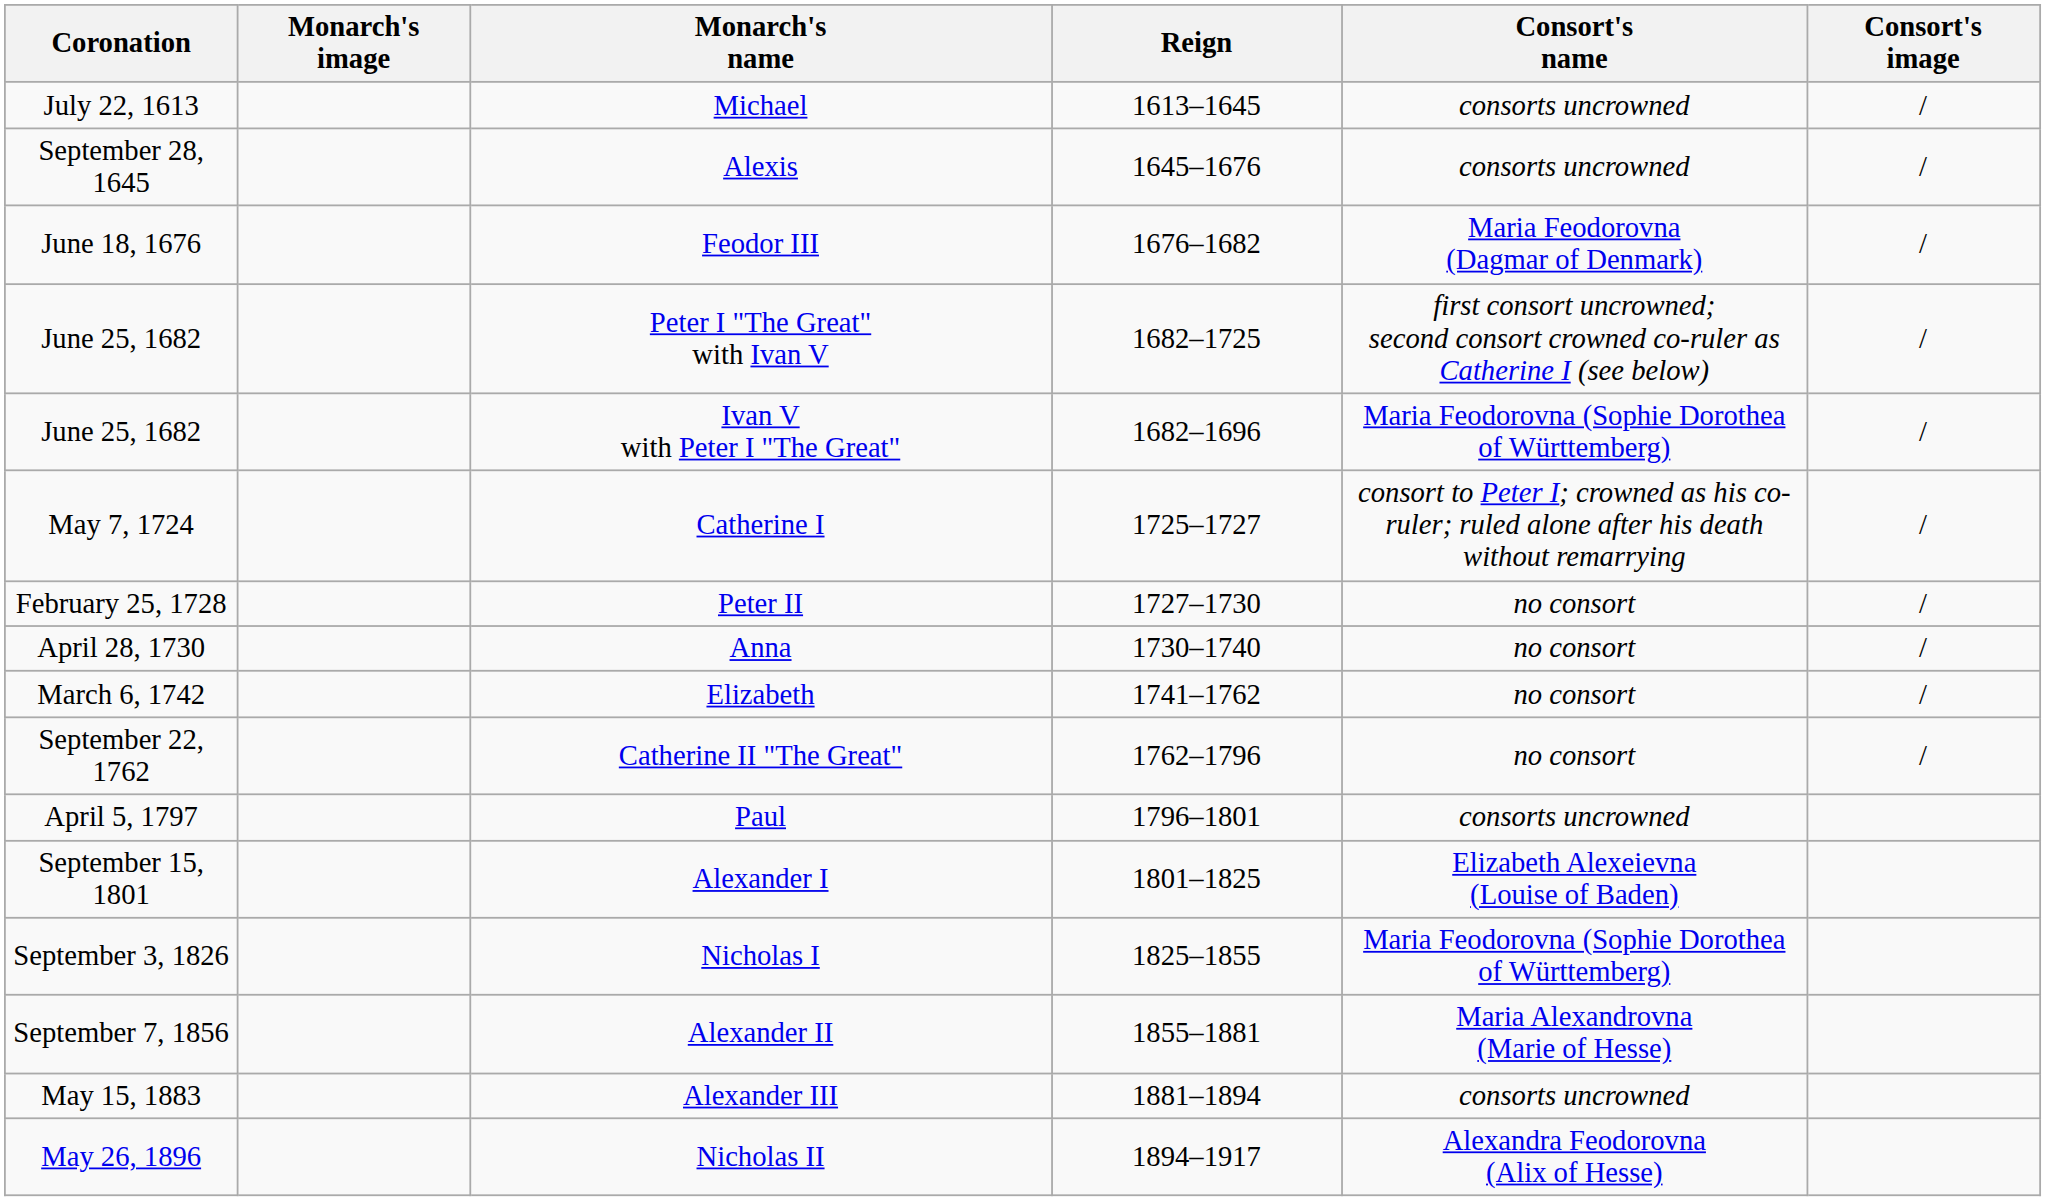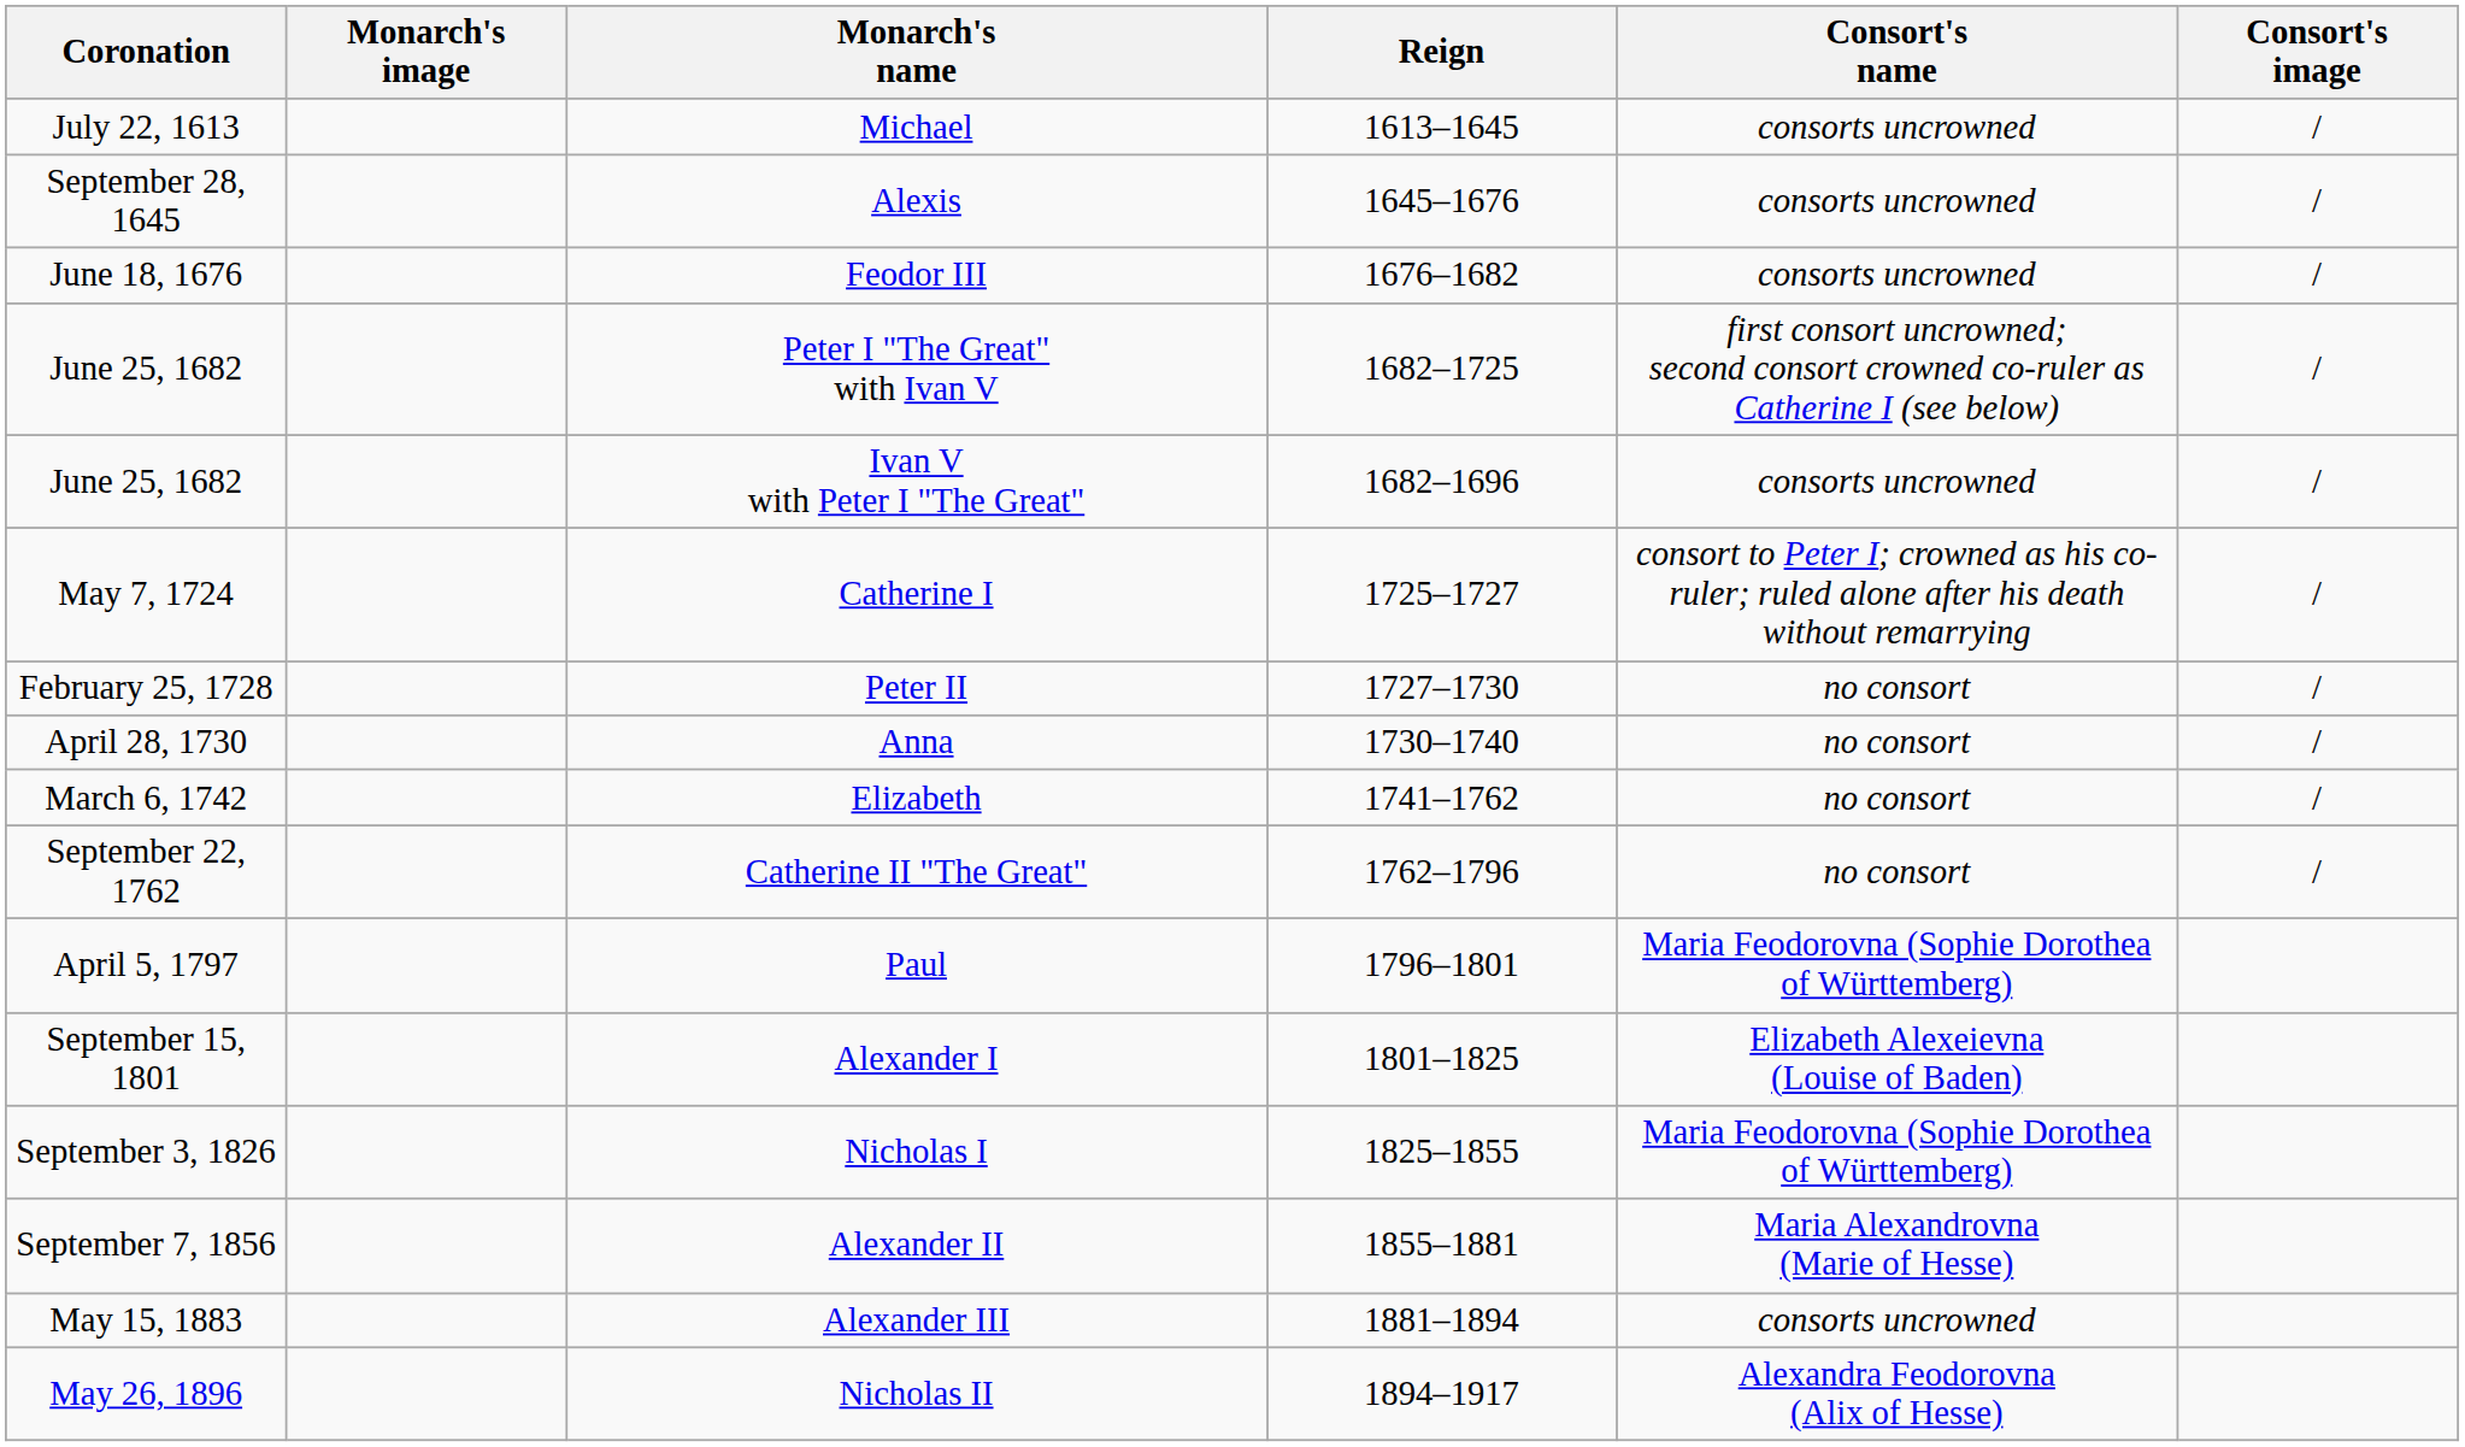Feodor III | Consort's name: Maria Feodorovna (Dagmar of Denmark) -> consorts uncrowned
Ivan V with Peter I "The Great" | Consort's name: Maria Feodorovna (Sophie Dorothea of Württemberg) -> consorts uncrowned
Paul | Consort's name: consorts uncrowned -> Maria Feodorovna (Sophie Dorothea of Württemberg)
